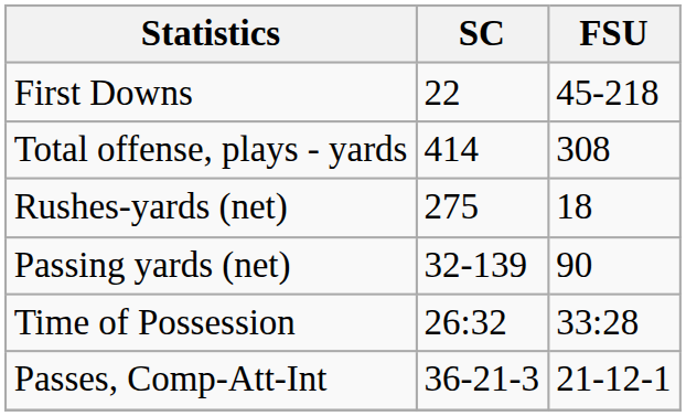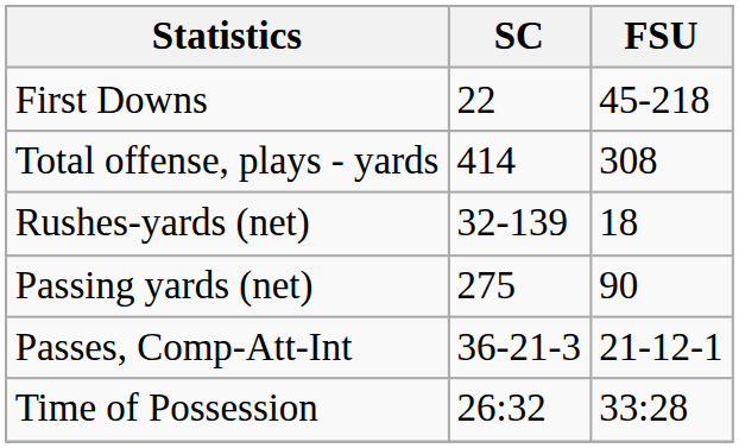Rushes-yards (net) | SC: 275 -> 32-139
Passing yards (net) | SC: 32-139 -> 275
rows swapped: Passes, Comp-Att-Int <-> Time of Possession
